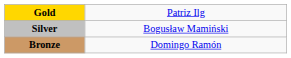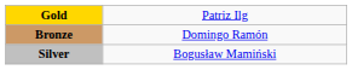rows swapped: Silver <-> Bronze
